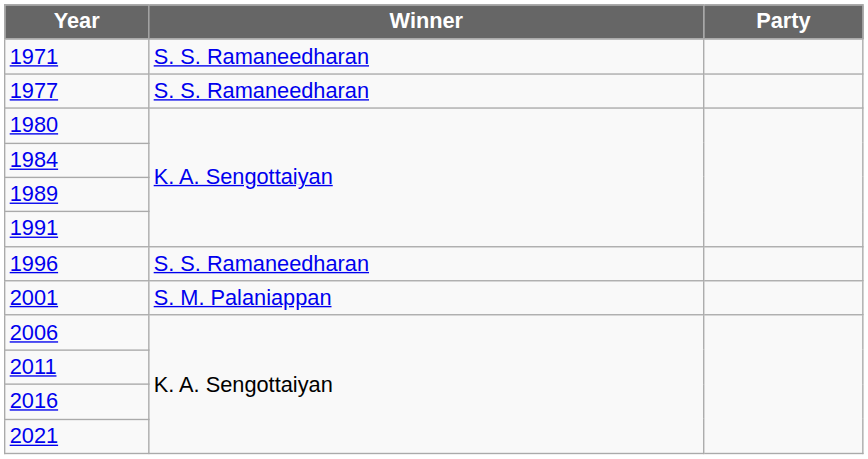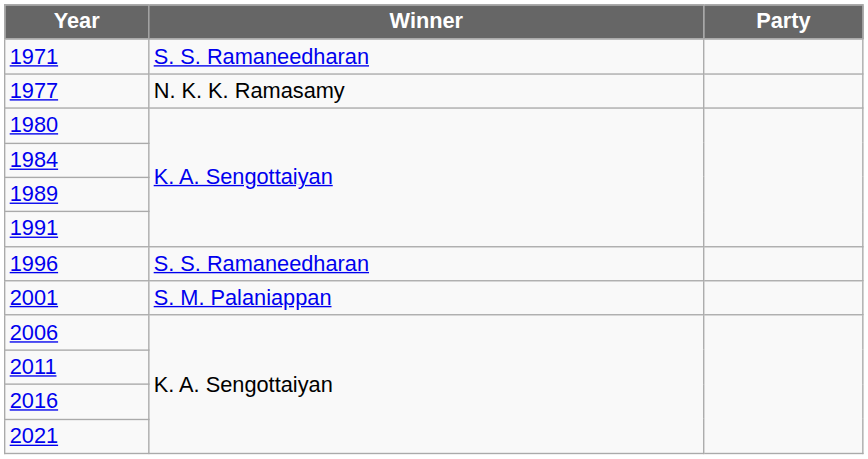1977 | Winner: S. S. Ramaneedharan -> N. K. K. Ramasamy
